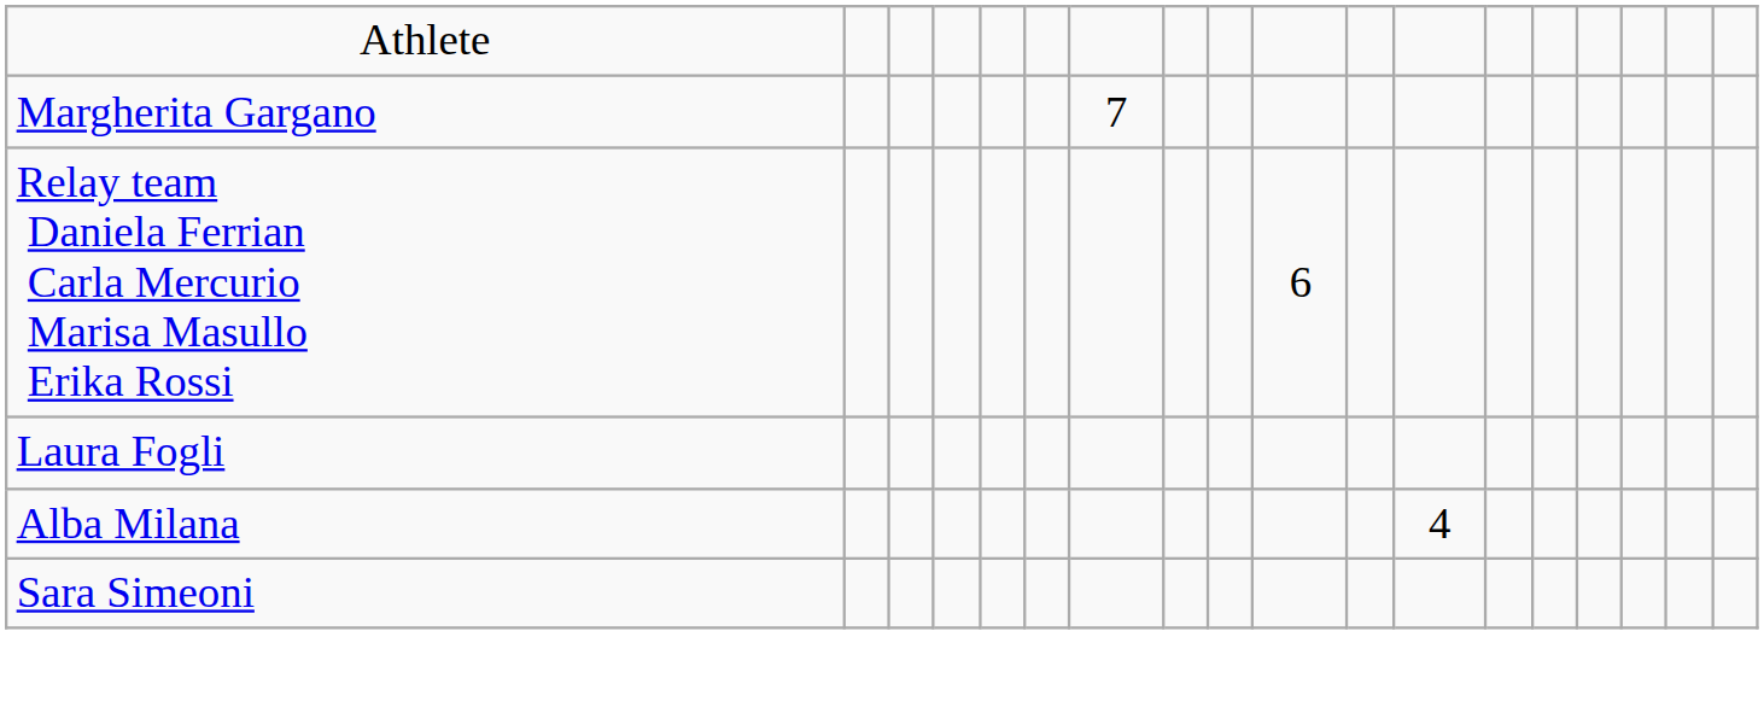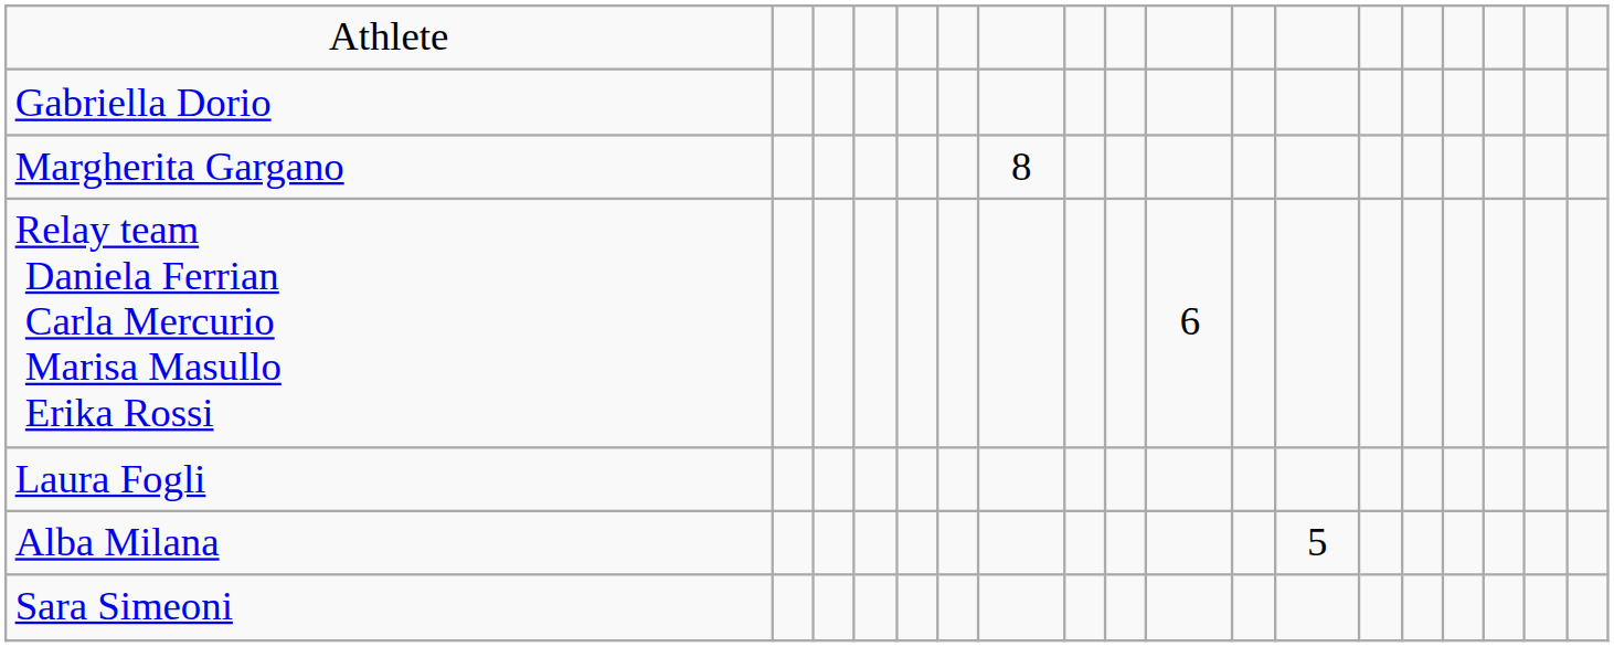+ row: Gabriella Dorio
Margherita Gargano | column 7: 7 -> 8
Alba Milana | column 12: 4 -> 5
